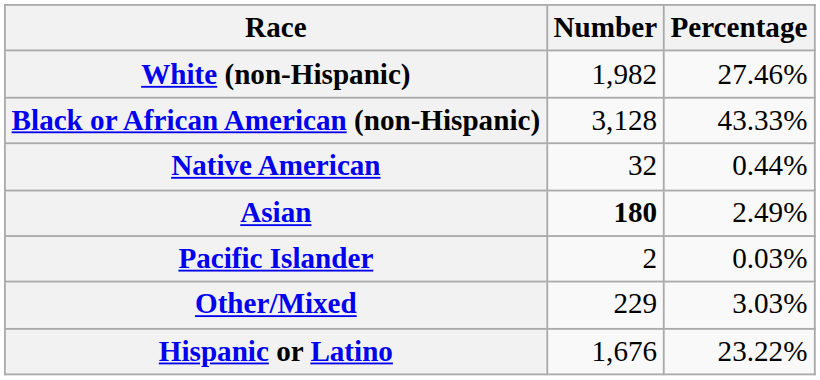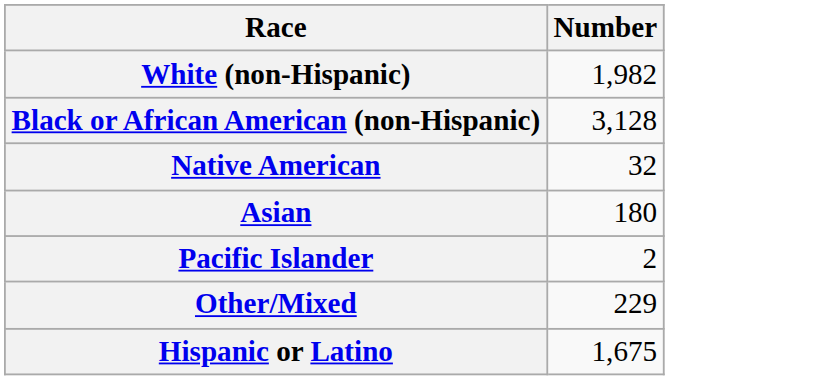- column: Percentage | 27.46% | 43.33% | 0.44% | 2.49% | 0.03% | 3.03% | 23.22%
Asian | Number: bold -> normal
Hispanic or Latino | Number: 1,676 -> 1,675
